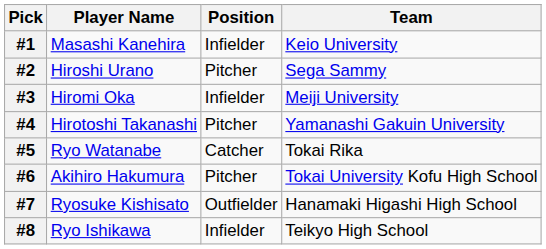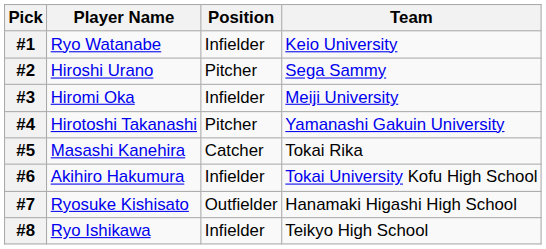#1 | Player Name: Masashi Kanehira -> Ryo Watanabe
#5 | Player Name: Ryo Watanabe -> Masashi Kanehira
#6 | Position: Pitcher -> Infielder
